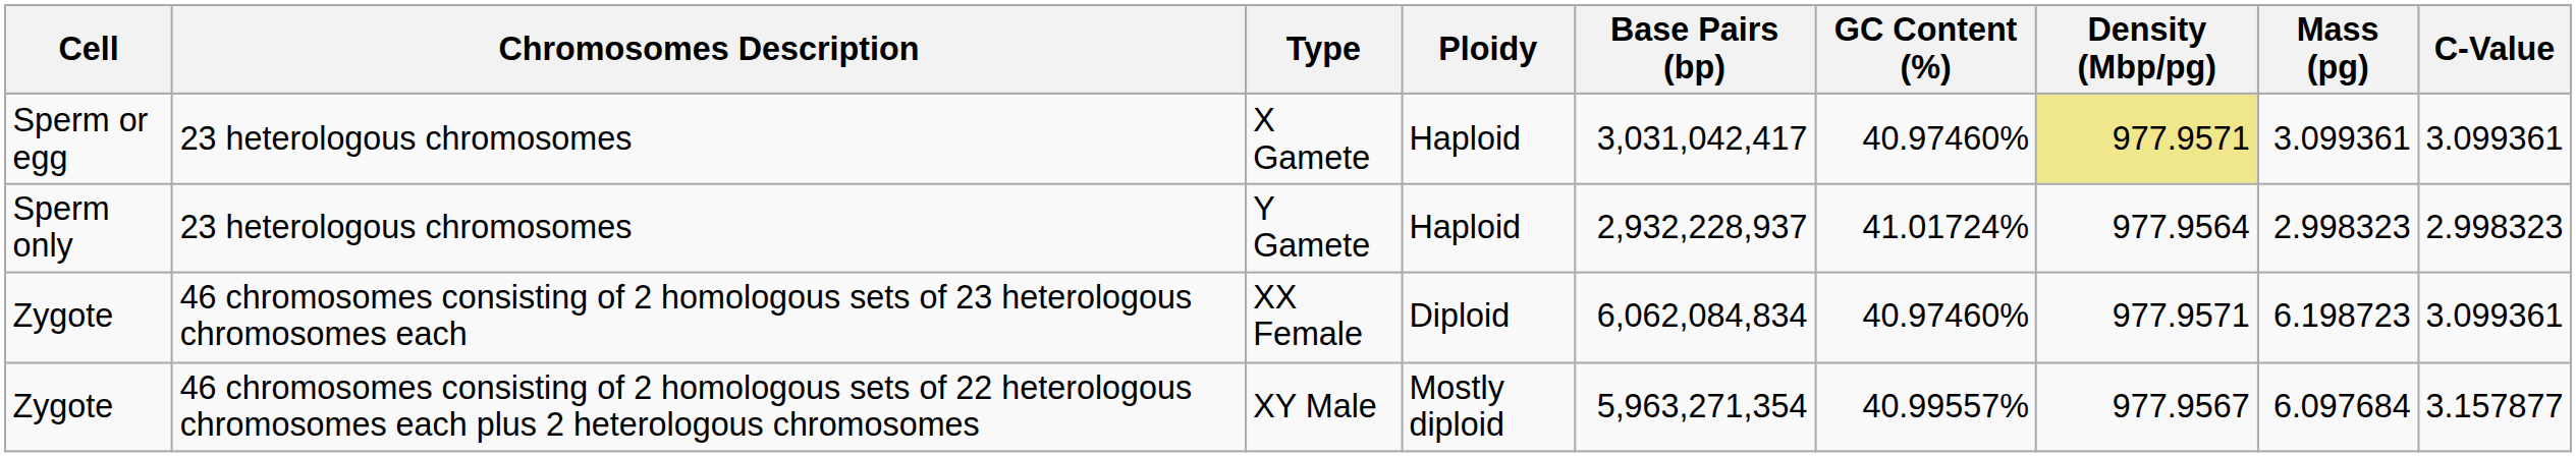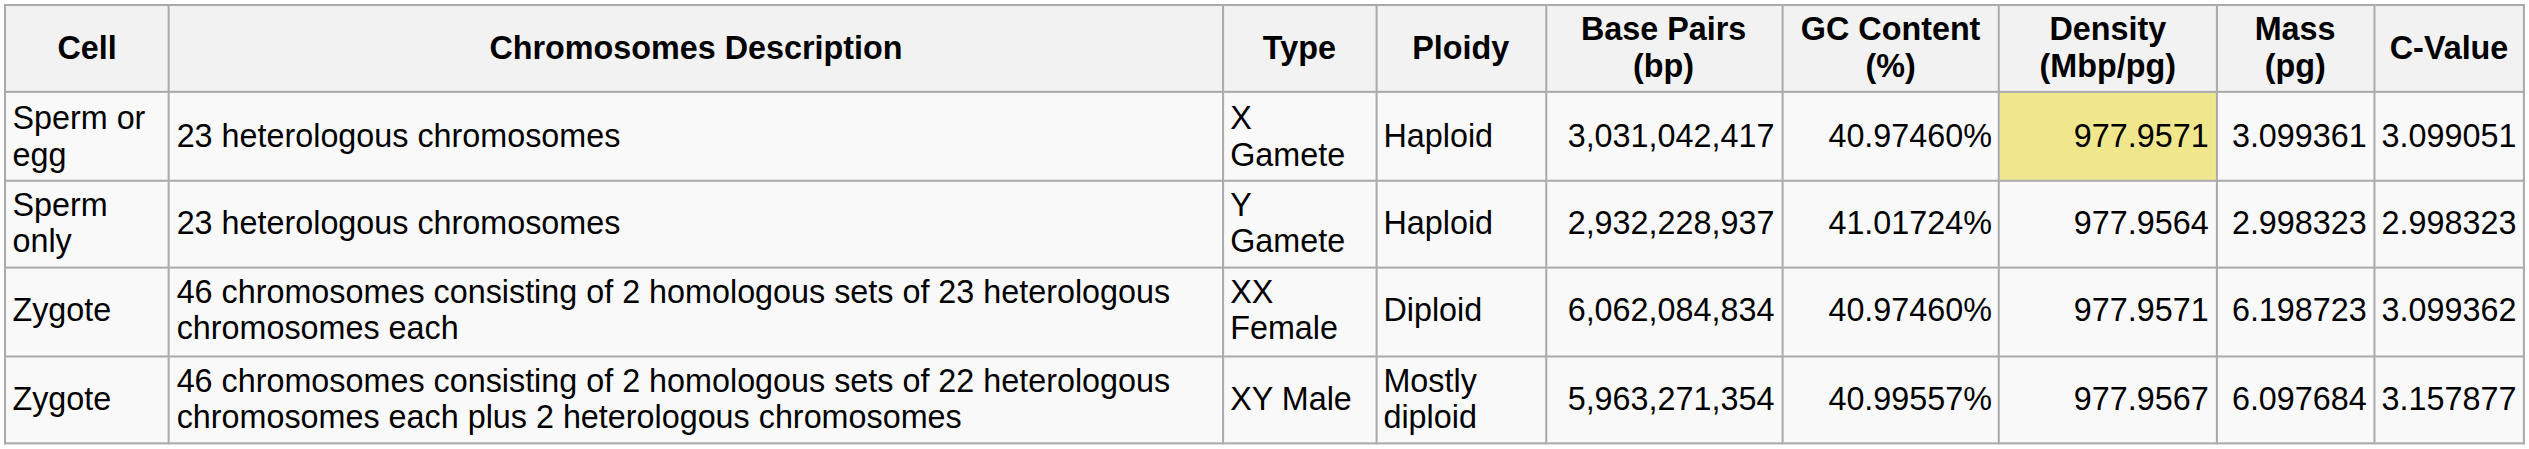X Gamete | C-Value: 3.099361 -> 3.099051
XX Female | C-Value: 3.099361 -> 3.099362
